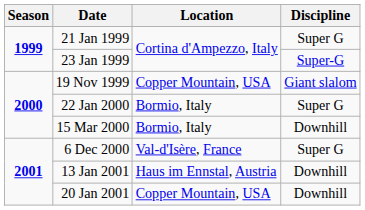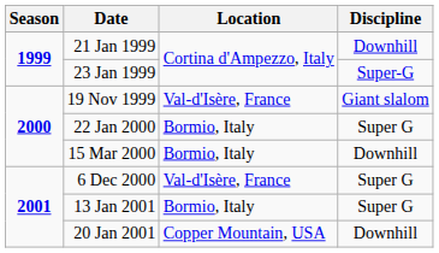21 Jan 1999 | Discipline: Super G -> Downhill
19 Nov 1999 | Location: Copper Mountain, USA -> Val-d'Isère, France
13 Jan 2001 | Location: Haus im Ennstal, Austria -> Bormio, Italy
13 Jan 2001 | Discipline: Downhill -> Super G
